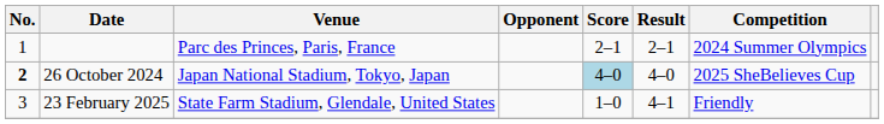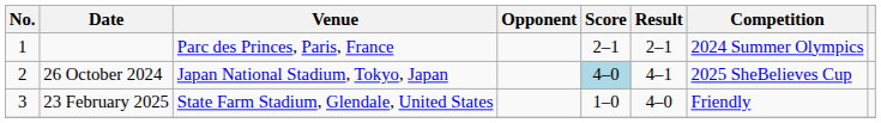26 October 2024 | No.: bold -> normal
26 October 2024 | Result: 4–0 -> 4–1
23 February 2025 | Result: 4–1 -> 4–0
